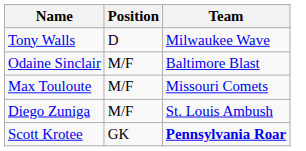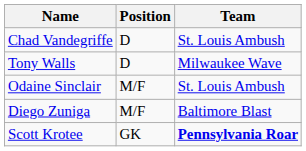+ row: Chad Vandegriffe | D | St. Louis Ambush
Odaine Sinclair | Team: Baltimore Blast -> St. Louis Ambush
- row: Max Touloute | M/F | Missouri Comets
Diego Zuniga | Team: St. Louis Ambush -> Baltimore Blast
